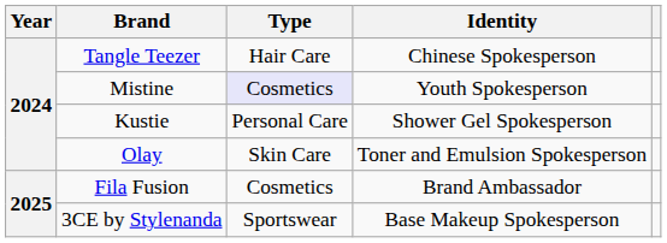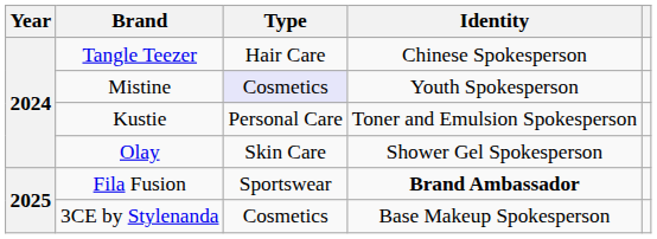Kustie | Identity: Shower Gel Spokesperson -> Toner and Emulsion Spokesperson
Olay | Identity: Toner and Emulsion Spokesperson -> Shower Gel Spokesperson
Fila Fusion | Type: Cosmetics -> Sportswear
Fila Fusion | Identity: normal -> bold
3CE by Stylenanda | Type: Sportswear -> Cosmetics
